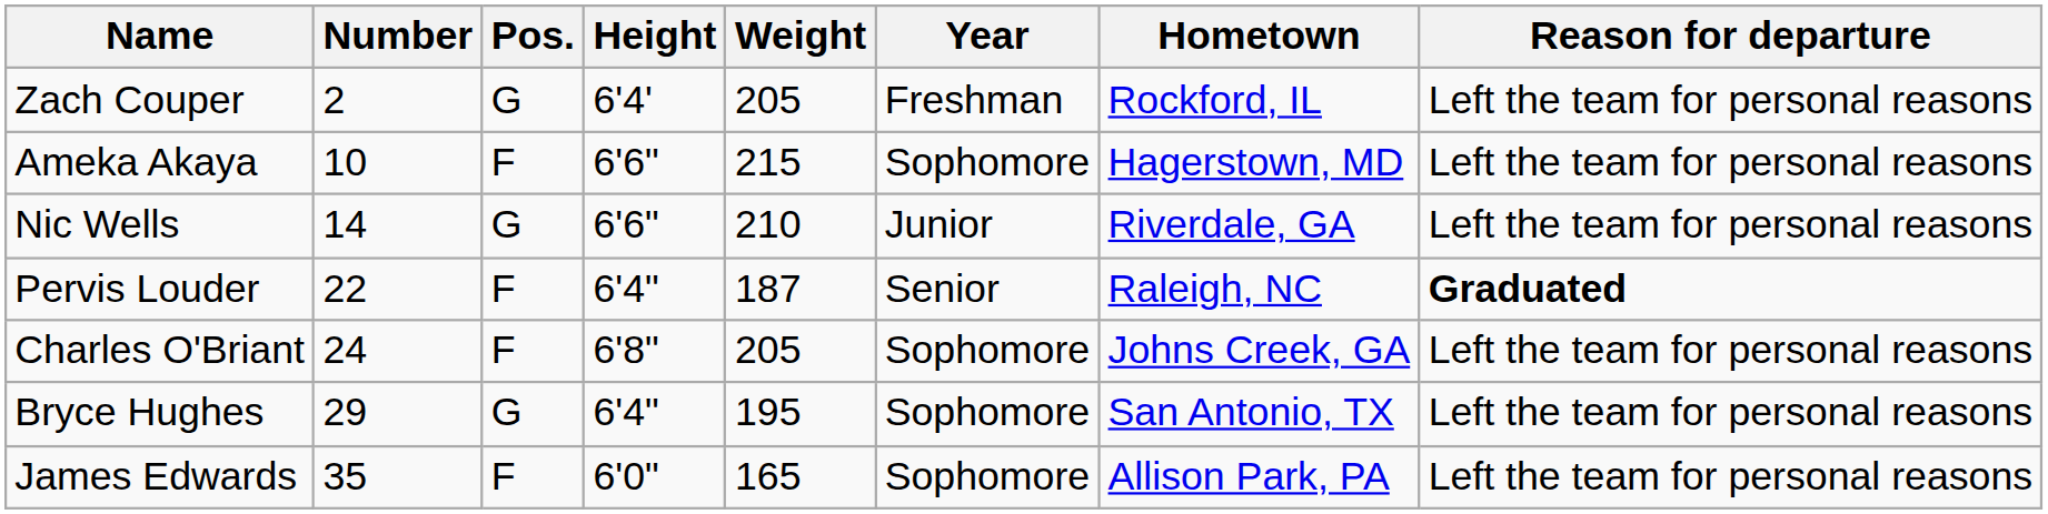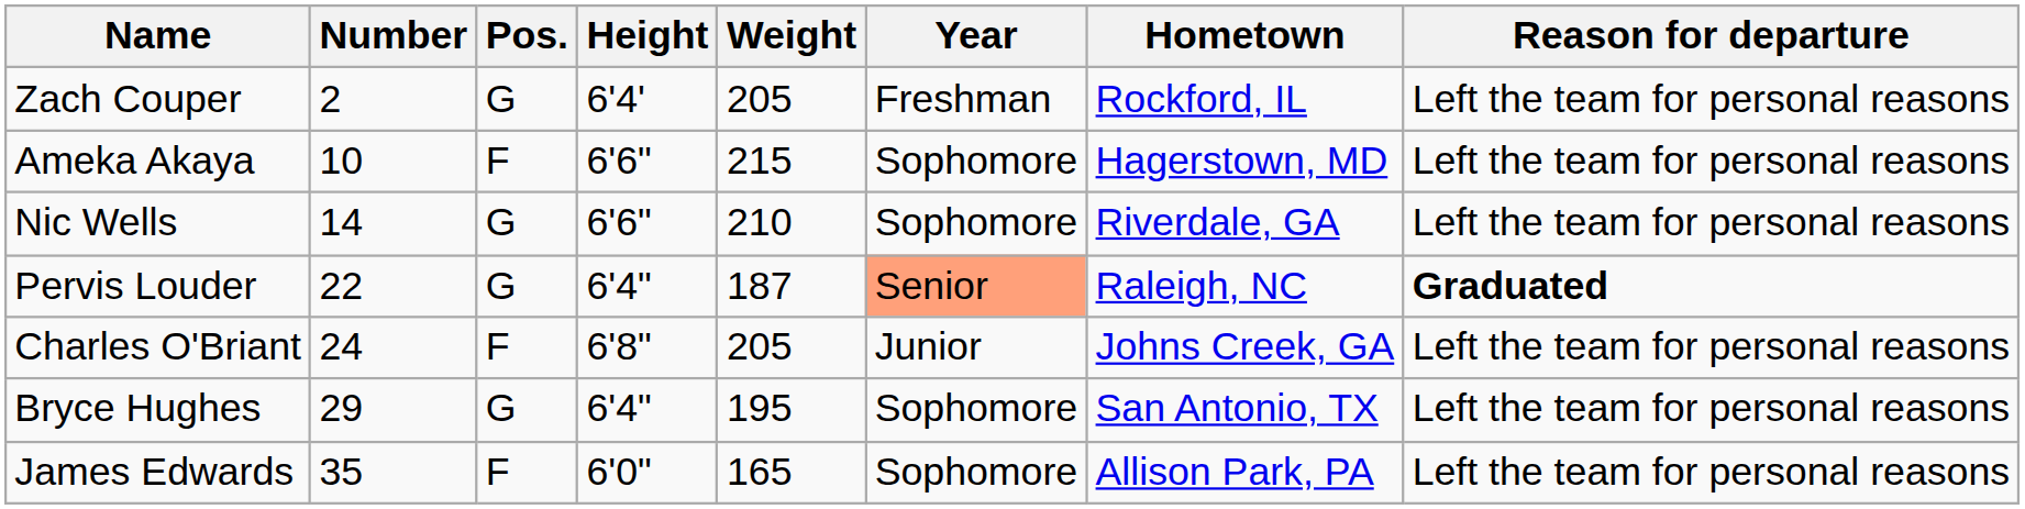Nic Wells | Year: Junior -> Sophomore
Pervis Louder | Pos.: F -> G
Pervis Louder | Year: no background -> lightsalmon background
Charles O'Briant | Year: Sophomore -> Junior
